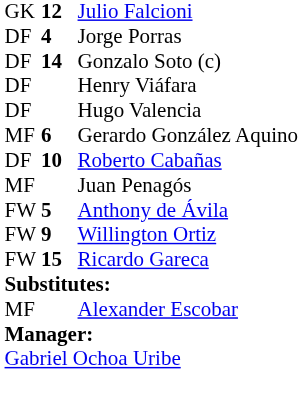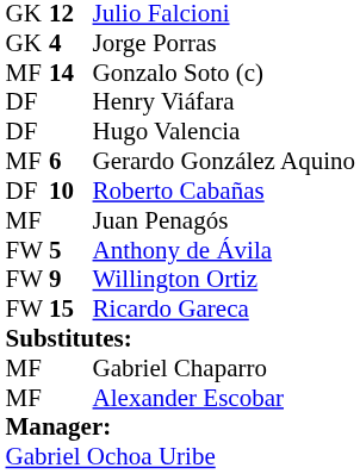Jorge Porras | column 1: DF -> GK
Gonzalo Soto (c) | column 1: DF -> MF
+ row: MF | Gabriel Chaparro
